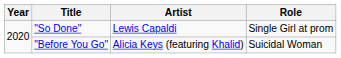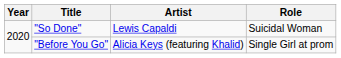"So Done" | Role: Single Girl at prom -> Suicidal Woman
"Before You Go" | Role: Suicidal Woman -> Single Girl at prom
